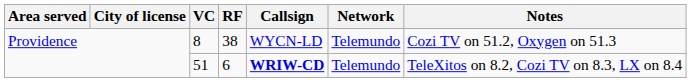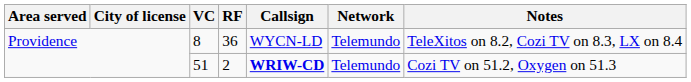8 | RF: 38 -> 36
8 | Notes: Cozi TV on 51.2, Oxygen on 51.3 -> TeleXitos on 8.2, Cozi TV on 8.3, LX on 8.4
51 | RF: 6 -> 2
51 | Notes: TeleXitos on 8.2, Cozi TV on 8.3, LX on 8.4 -> Cozi TV on 51.2, Oxygen on 51.3
